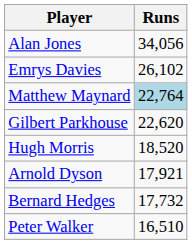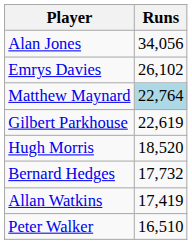Gilbert Parkhouse | Runs: 22,620 -> 22,619
- row: Arnold Dyson | 17,921
+ row: Allan Watkins | 17,419
